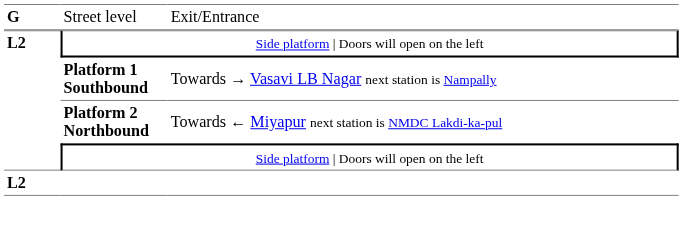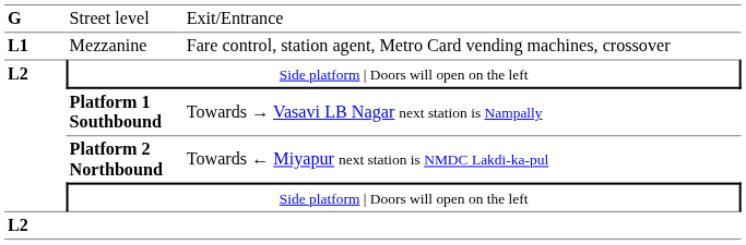+ row: L1 | Mezzanine | Fare control, station agent, Metro Card vending machines, crossover
